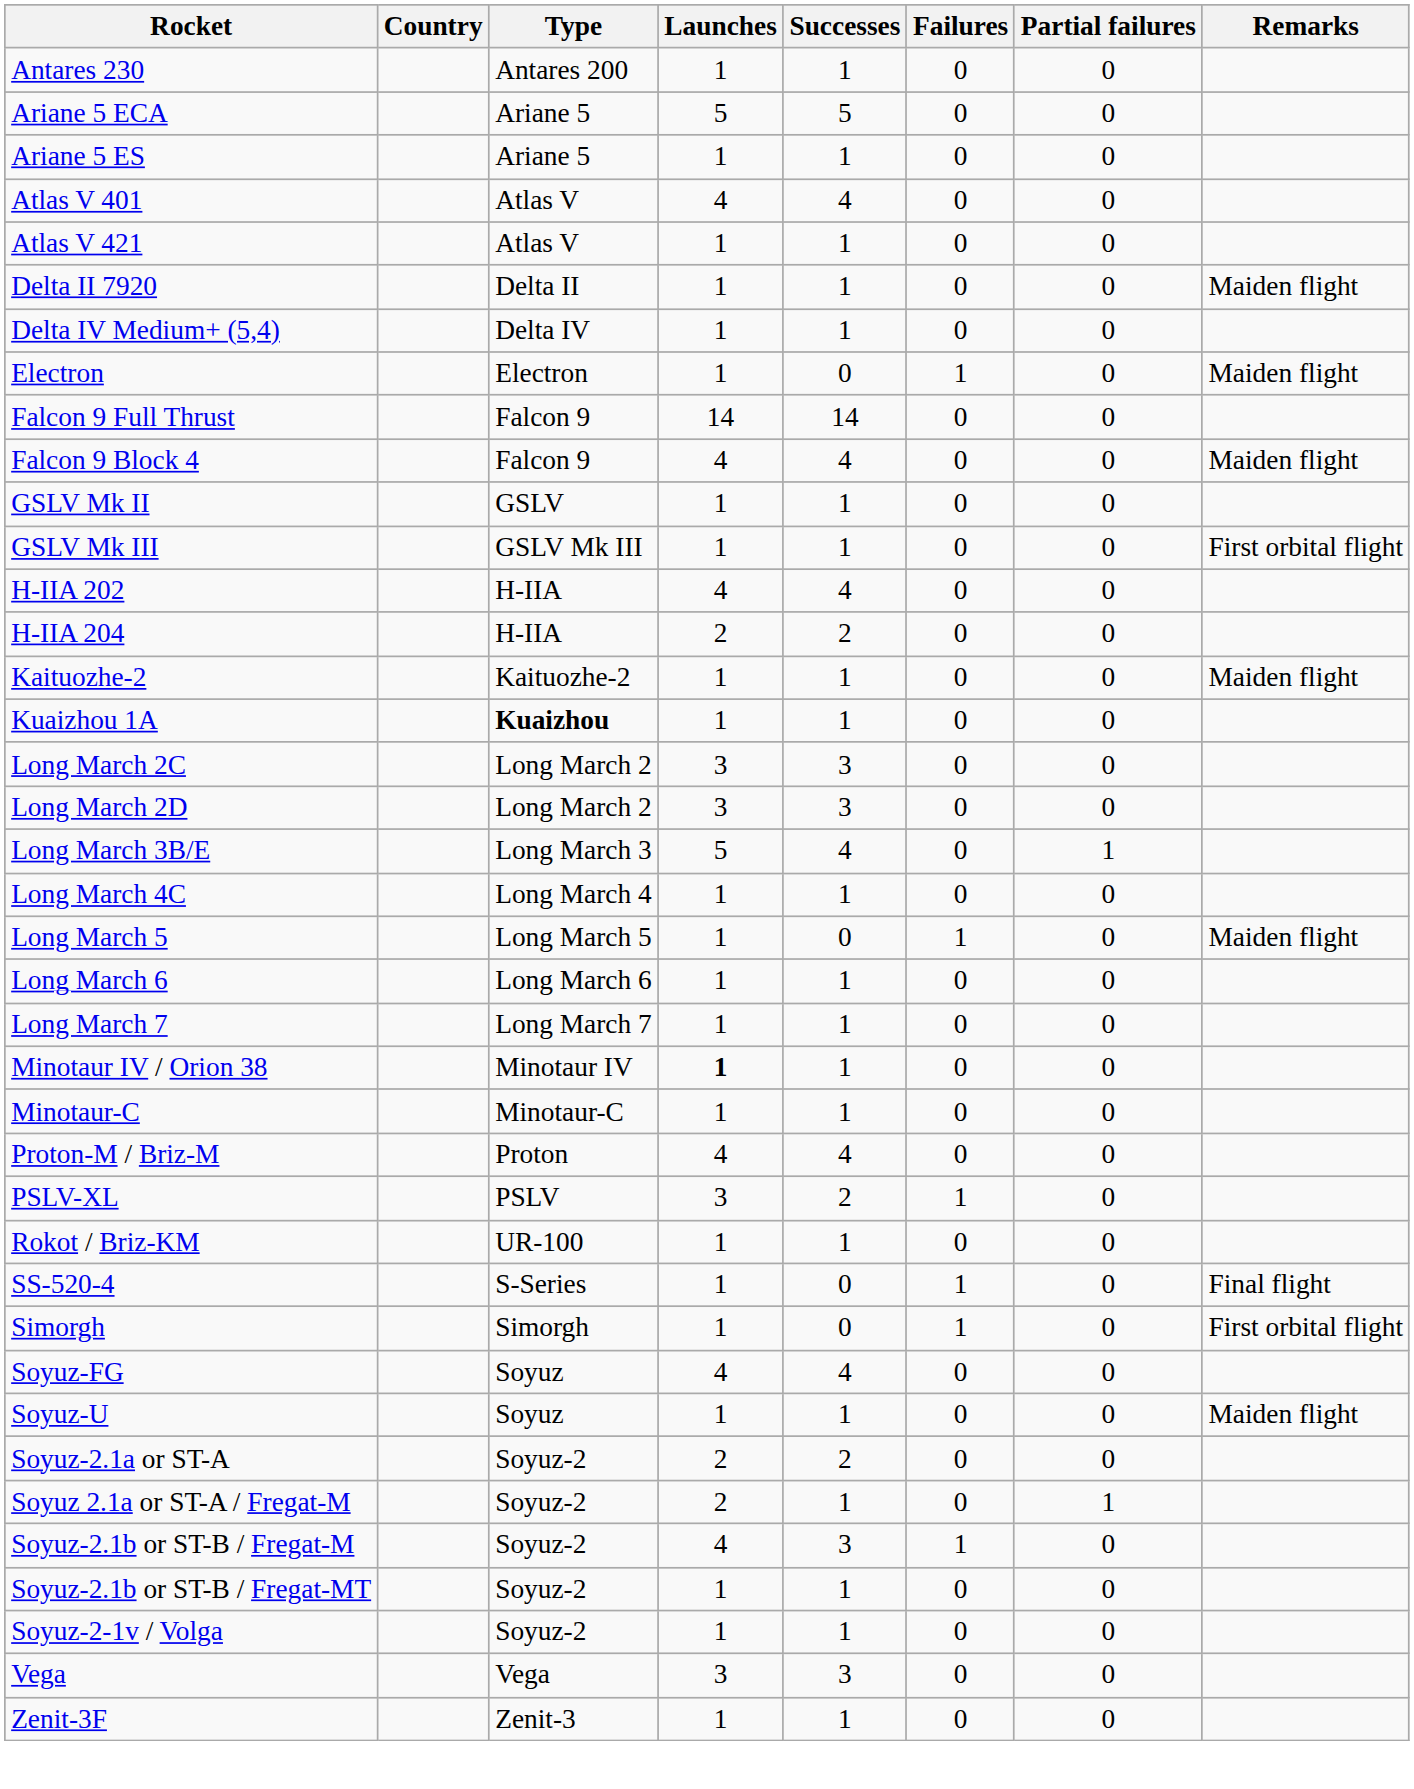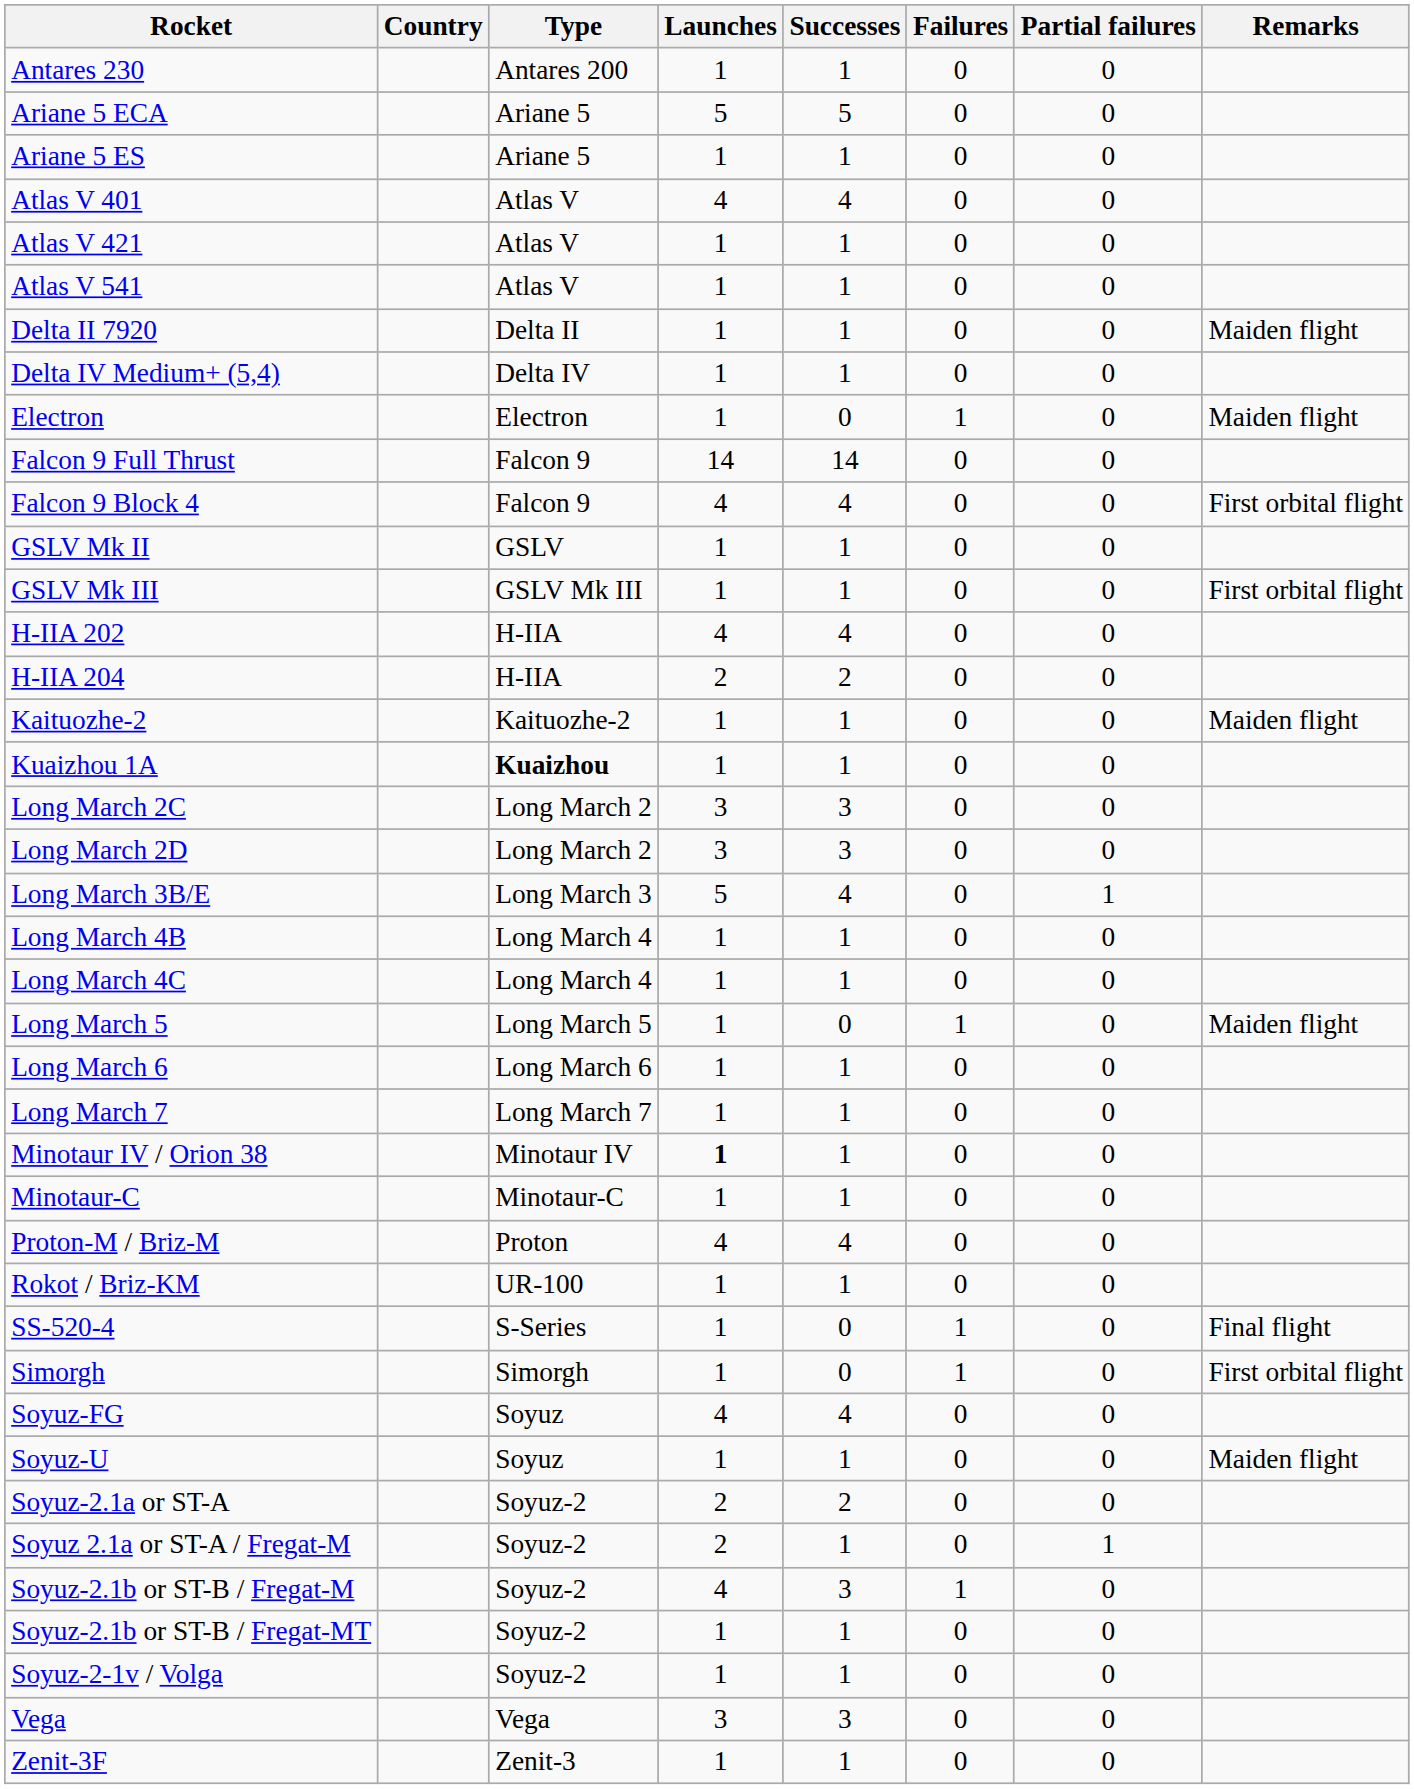+ row: Atlas V 541 | Atlas V | 1 | 1 | 0 | 0
Falcon 9 Block 4 | Remarks: Maiden flight -> First orbital flight
+ row: Long March 4B | Long March 4 | 1 | 1 | 0 | 0
- row: PSLV-XL | PSLV | 3 | 2 | 1 | 0
